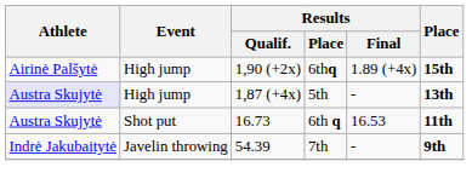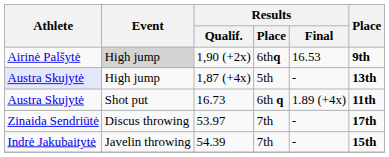1,90 (+2x) | Event: no background -> lightgrey background
1,90 (+2x) | Results / Final: 1.89 (+4x) -> 16.53
1,90 (+2x) | Place: 15th -> 9th
16.73 | Results / Final: 16.53 -> 1.89 (+4x)
+ row: Zinaida Sendriūtė | Discus throwing | 53.97 | 7th | - | 17th
54.39 | Place: 9th -> 15th
